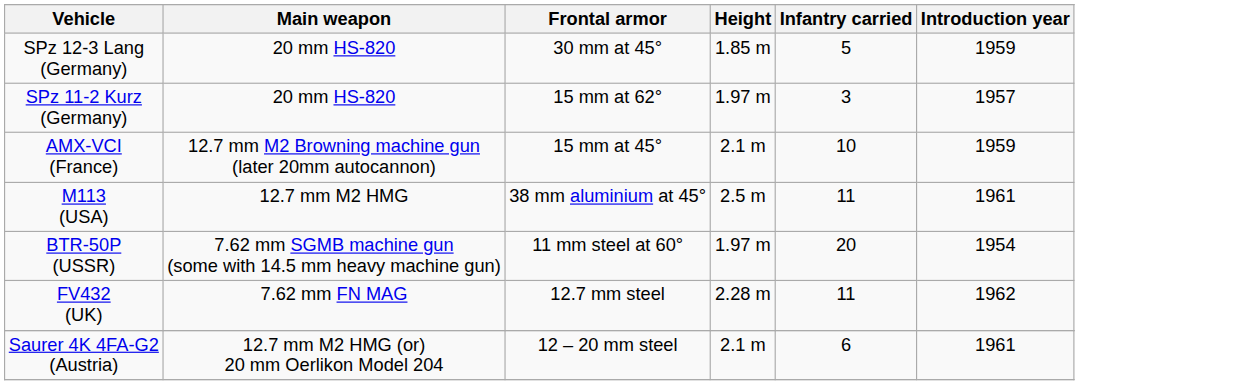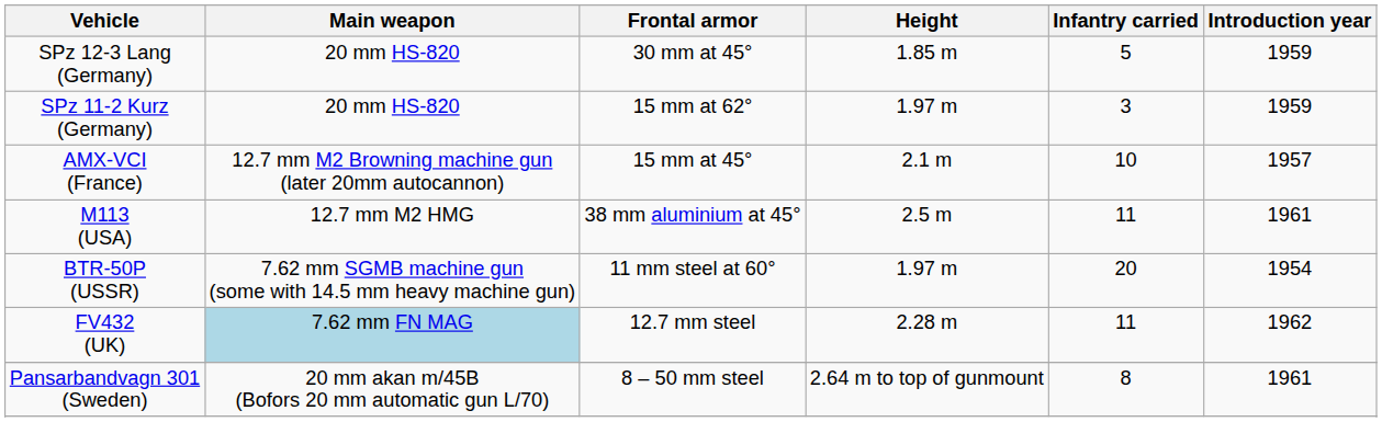SPz 11-2 Kurz (Germany) | Introduction year: 1957 -> 1959
AMX-VCI (France) | Introduction year: 1959 -> 1957
FV432 (UK) | Main weapon: no background -> lightblue background
+ row: Pansarbandvagn 301 (Sweden) | 20 mm akan m/45B (Bofors 20 mm automatic gun L/70) | 8 – 50 mm steel | 2.64 m to top of gunmount | 8 | 1961
- row: Saurer 4K 4FA-G2 (Austria) | 12.7 mm M2 HMG (or) 20 mm Oerlikon Model 204 | 12 – 20 mm steel | 2.1 m | 6 | 1961
